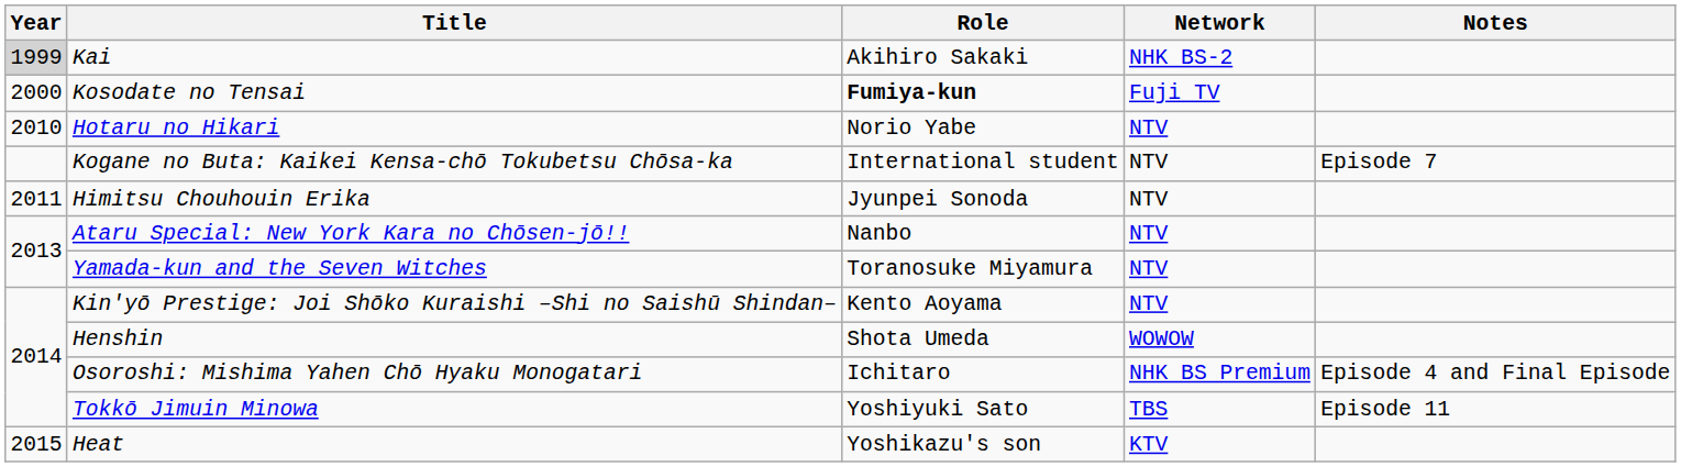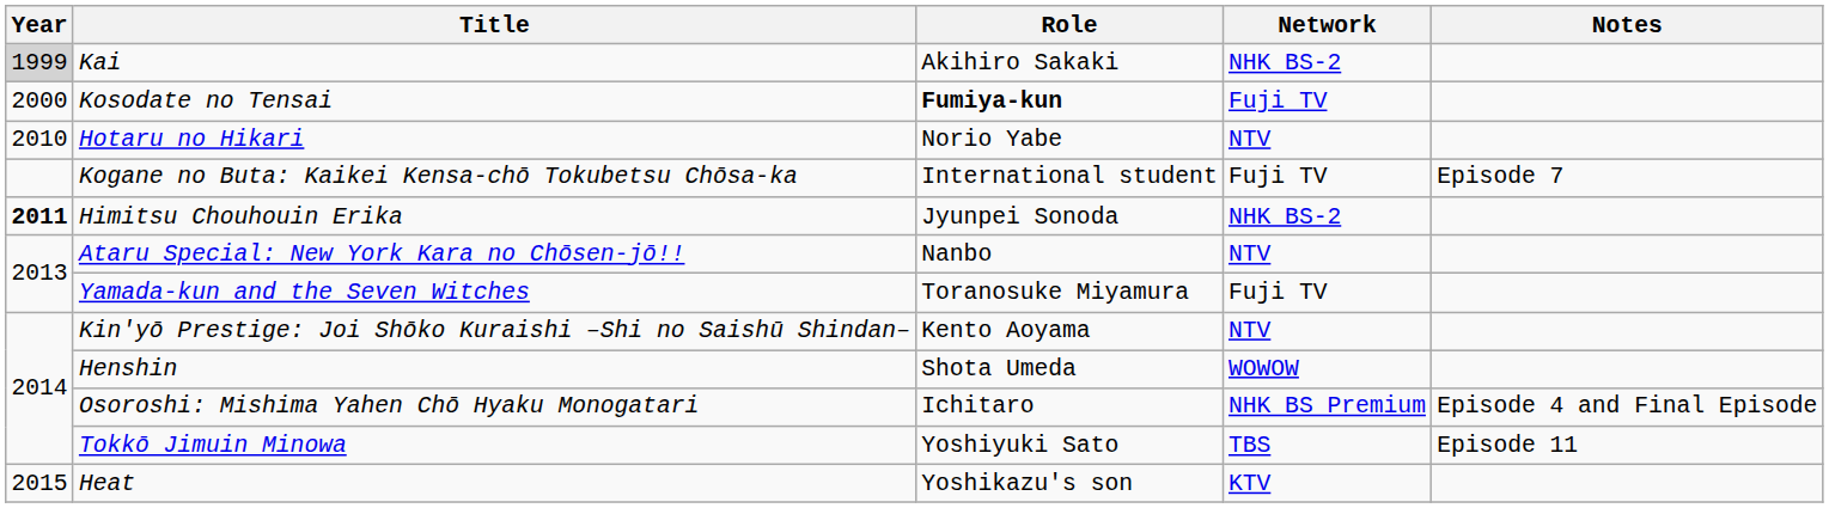Kogane no Buta: Kaikei Kensa-chō Tokubetsu Chōsa-ka | Network: NTV -> Fuji TV
Himitsu Chouhouin Erika | Year: normal -> bold
Himitsu Chouhouin Erika | Network: NTV -> NHK BS-2
Yamada-kun and the Seven Witches | Network: NTV -> Fuji TV
